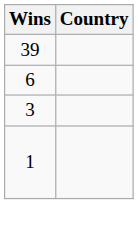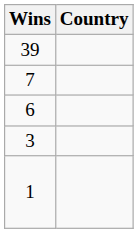+ row: 7
